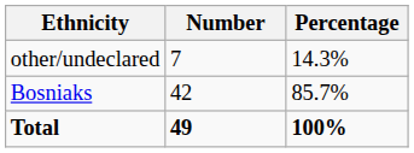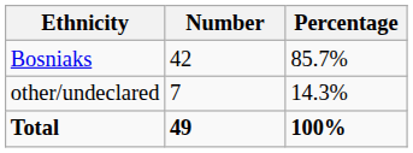rows swapped: Bosniaks <-> other/undeclared
